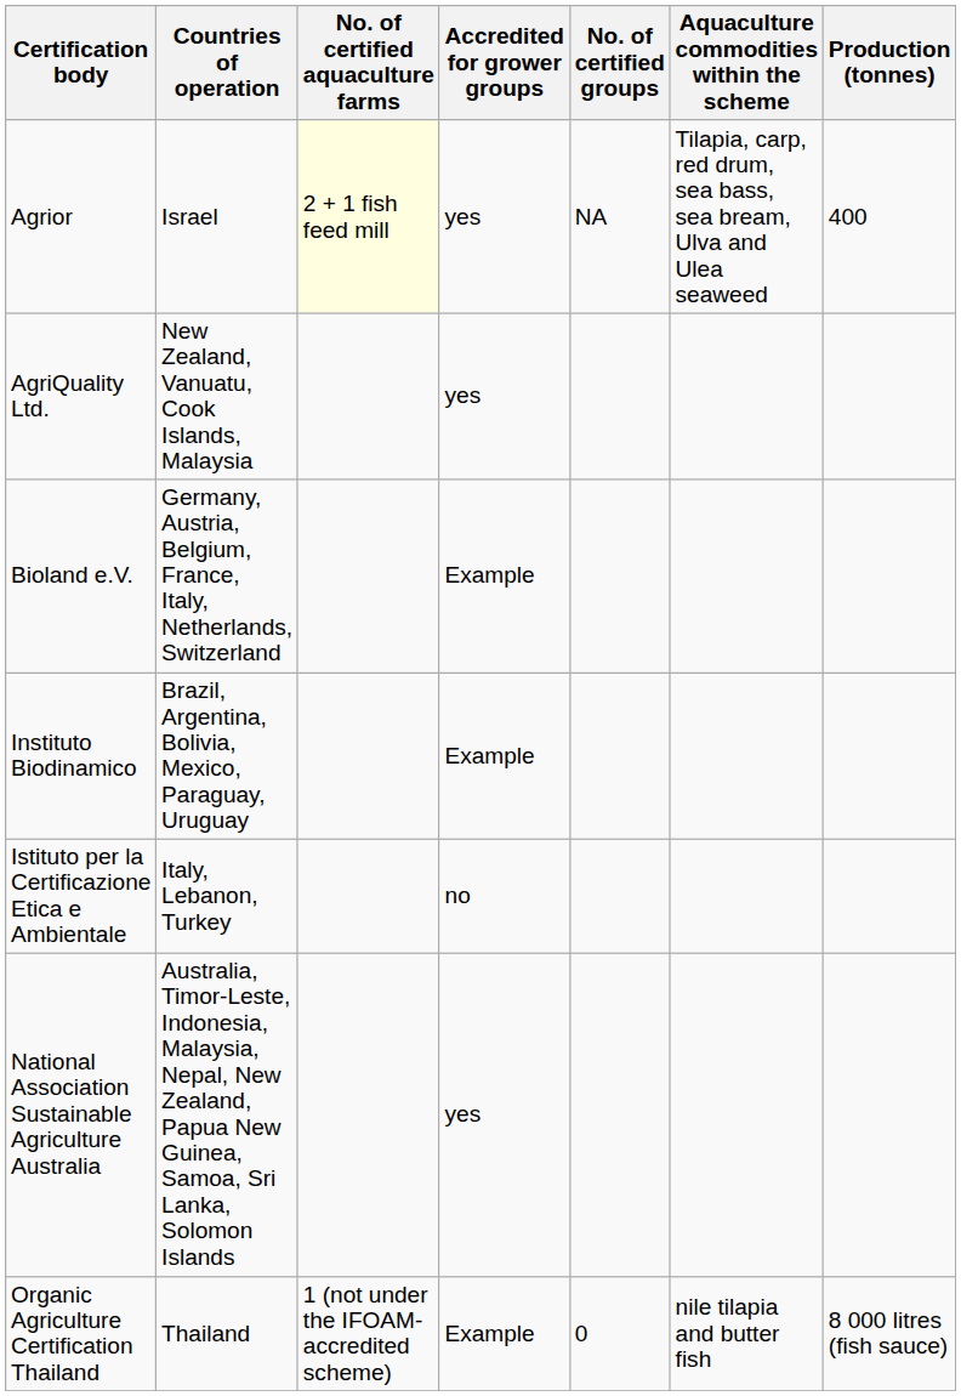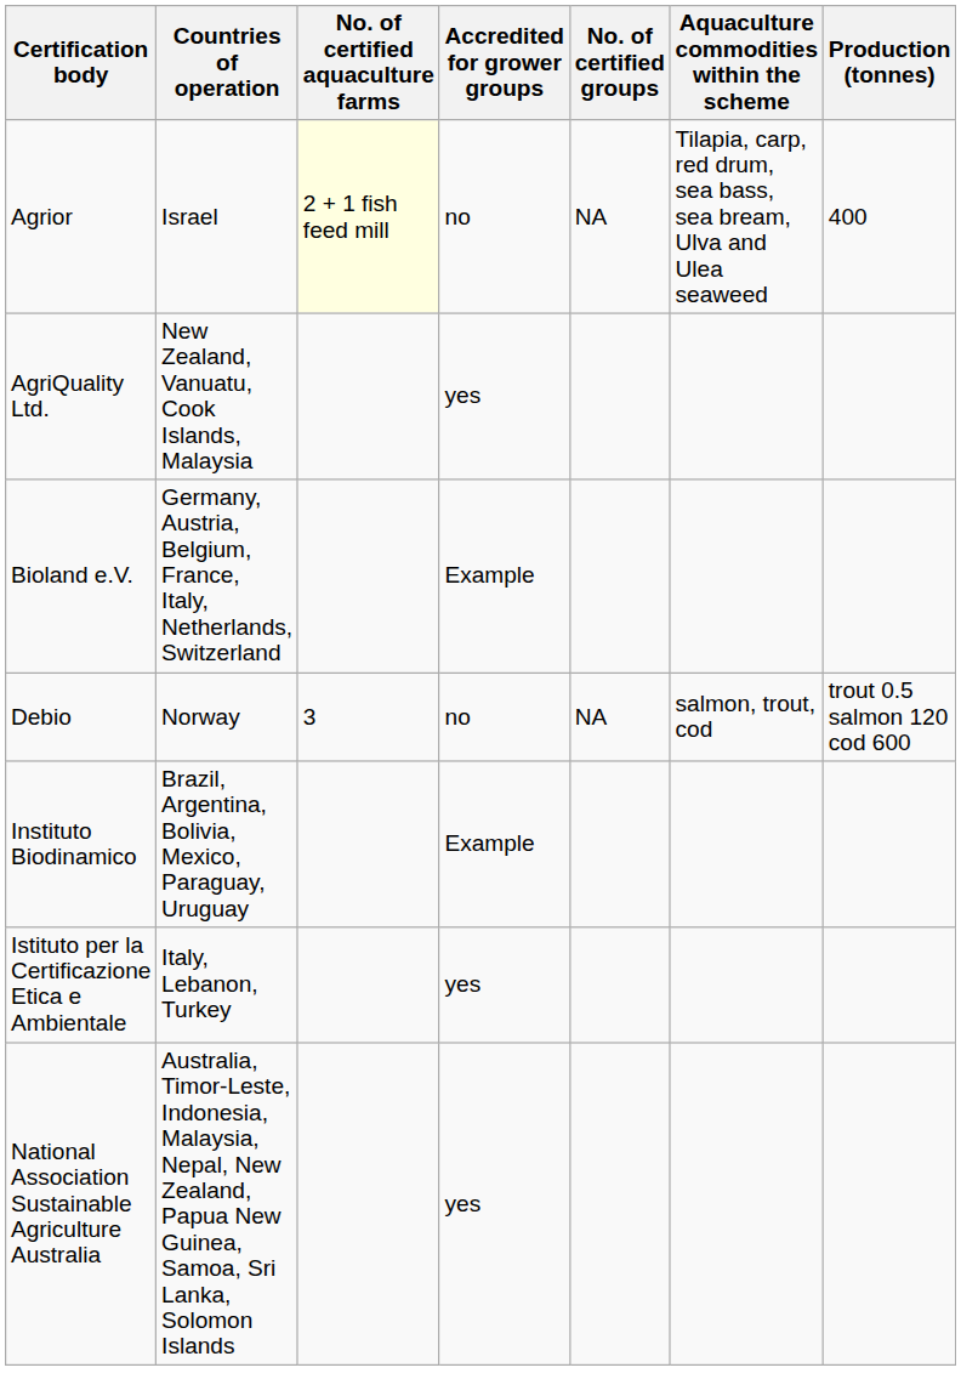Agrior | Accredited for grower groups: yes -> no
+ row: Debio | Norway | 3 | no | NA | salmon, trout, cod | trout 0.5 salmon 120 cod 600
Istituto per la Certificazione Etica e Ambientale | Accredited for grower groups: no -> yes
- row: Organic Agriculture Certification Thailand | Thailand | 1 (not under the IFOAM-accredited scheme) | Example | 0 | nile tilapia and butter fish | 8 000 litres (fish sauce)
